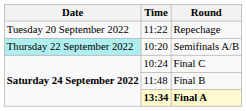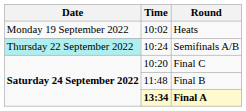+ row: Monday 19 September 2022 | 10:02 | Heats
- row: Tuesday 20 September 2022 | 11:22 | Repechage
Semifinals A/B | Time: 10:20 -> 10:24
Final C | Time: 10:24 -> 10:20
